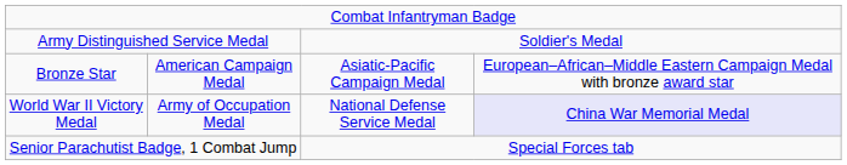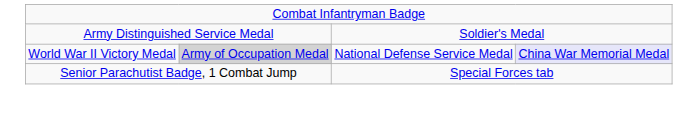- row: Bronze Star | American Campaign Medal | Asiatic-Pacific Campaign Medal | European–African–Middle Eastern Campaign Medal with bronze award star
World War II Victory Medal | column 2: no background -> lightgrey background
